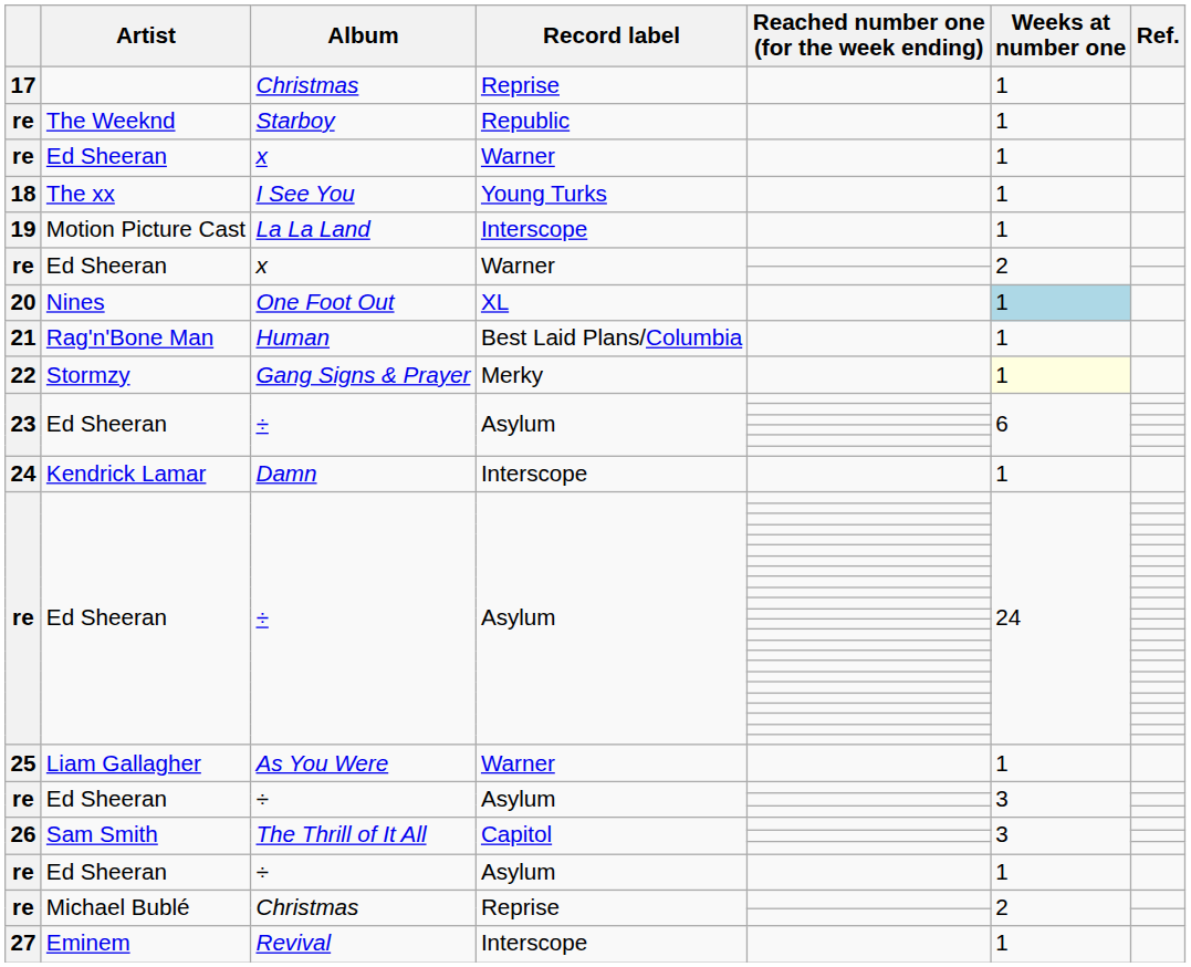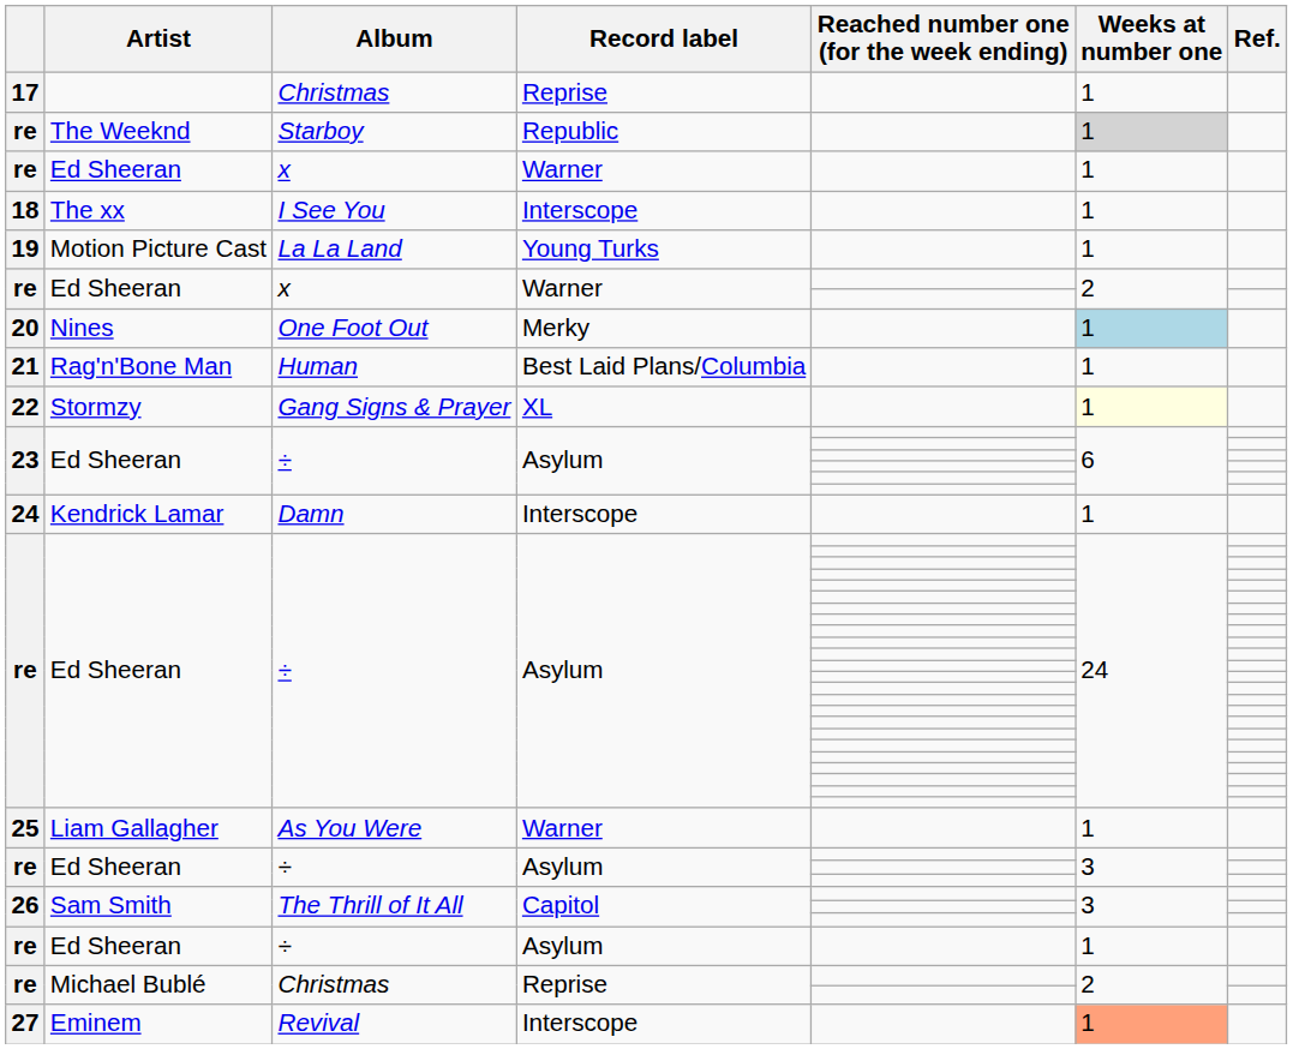The Weeknd | Weeks at number one: no background -> lightgrey background
The xx | Record label: Young Turks -> Interscope
Motion Picture Cast | Record label: Interscope -> Young Turks
Nines | Record label: XL -> Merky
Stormzy | Record label: Merky -> XL
Eminem | Weeks at number one: no background -> lightsalmon background
